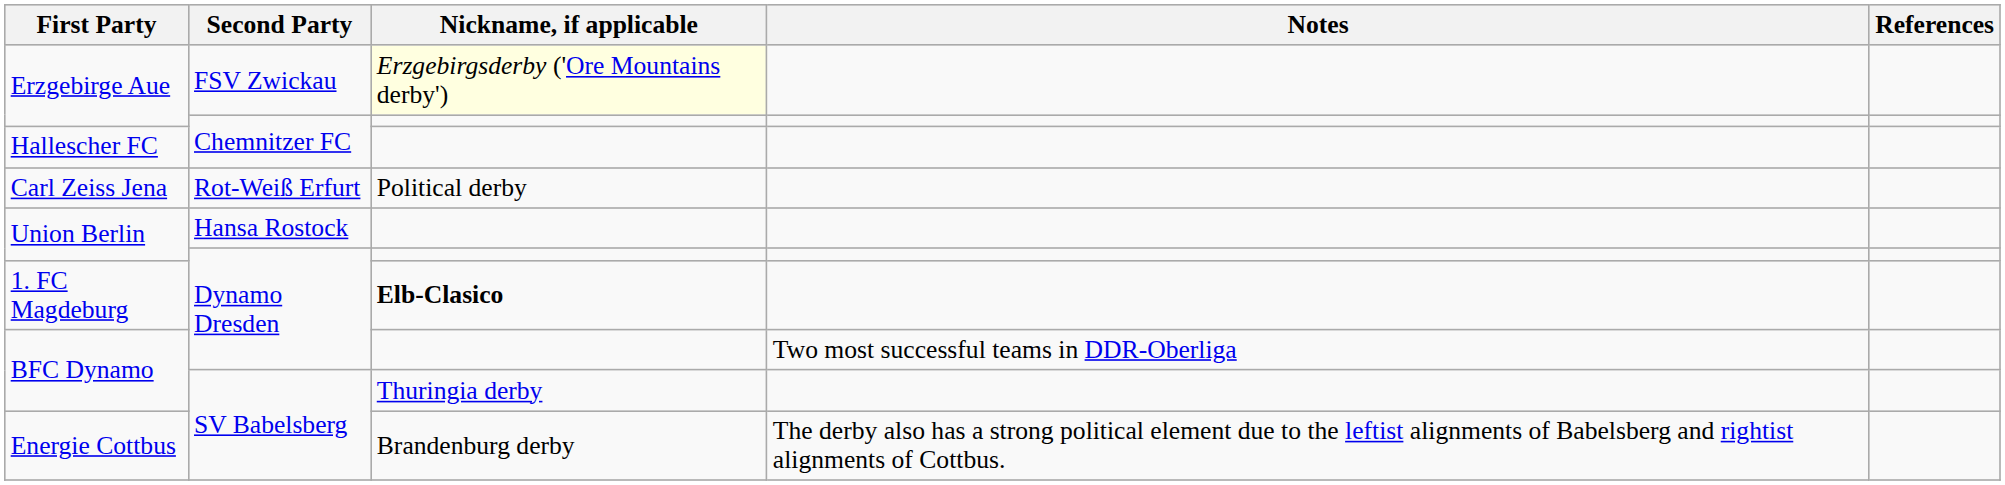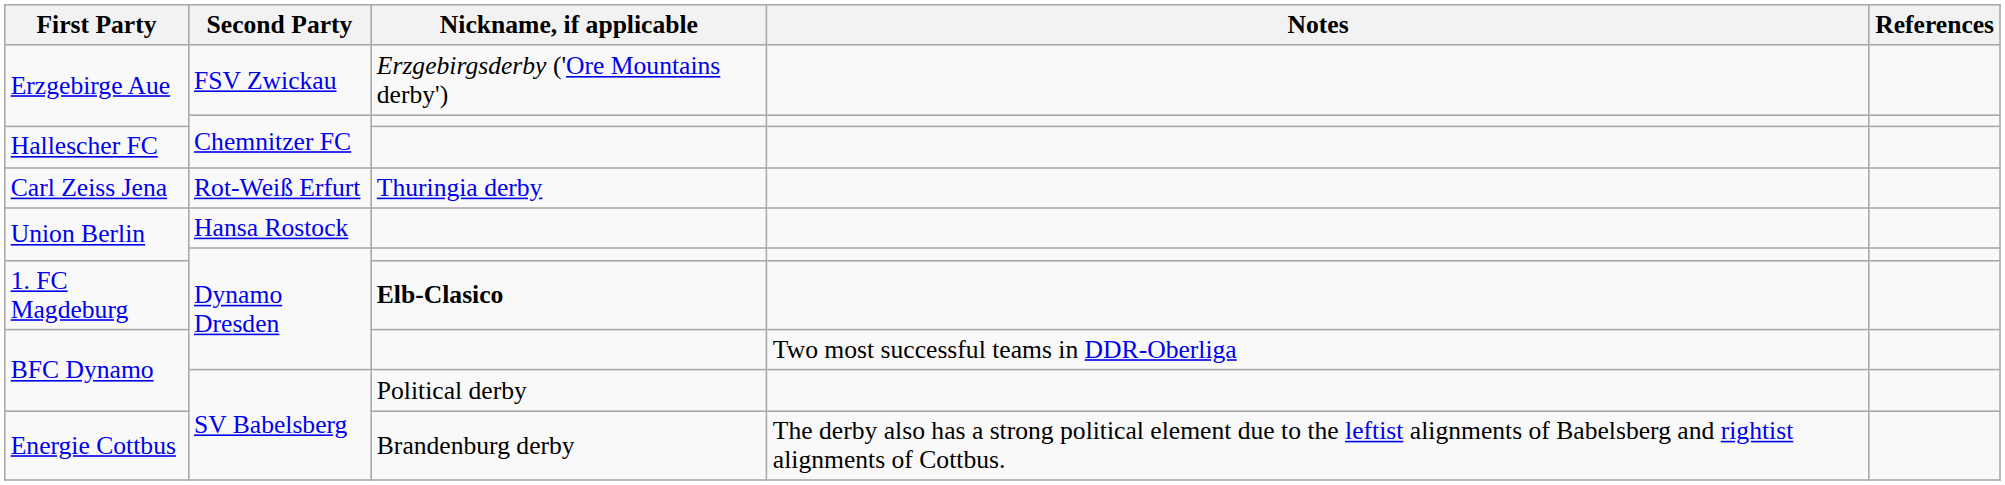Erzgebirge Aue / FSV Zwickau | Nickname, if applicable: lightyellow background -> no background
Carl Zeiss Jena | Nickname, if applicable: Political derby -> Thuringia derby
BFC Dynamo / SV Babelsberg | Nickname, if applicable: Thuringia derby -> Political derby
